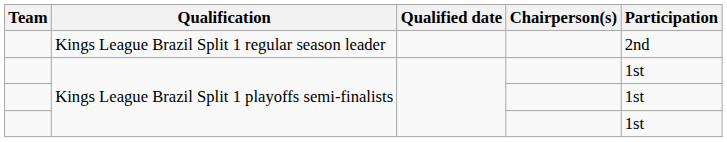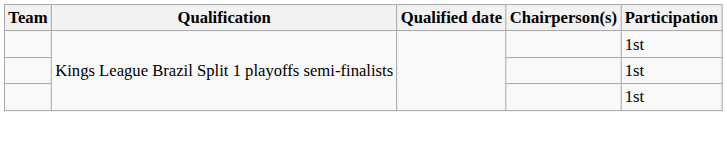- row: Kings League Brazil Split 1 regular season leader | 2nd
